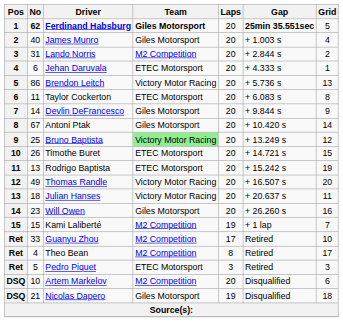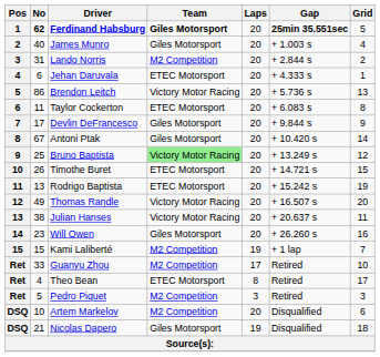Devlin DeFrancesco | No: 14 -> 17
Julian Hanses | No: 18 -> 38
Theo Bean | Team: M2 Competition -> ETEC Motorsport
Pedro Piquet | Team: ETEC Motorsport -> M2 Competition
